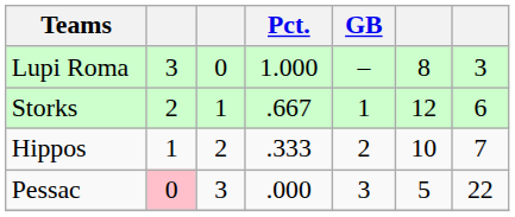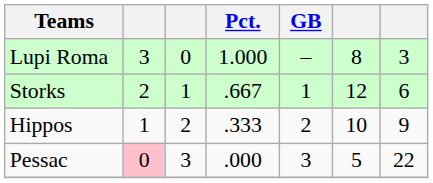Hippos | column 7: 7 -> 9
